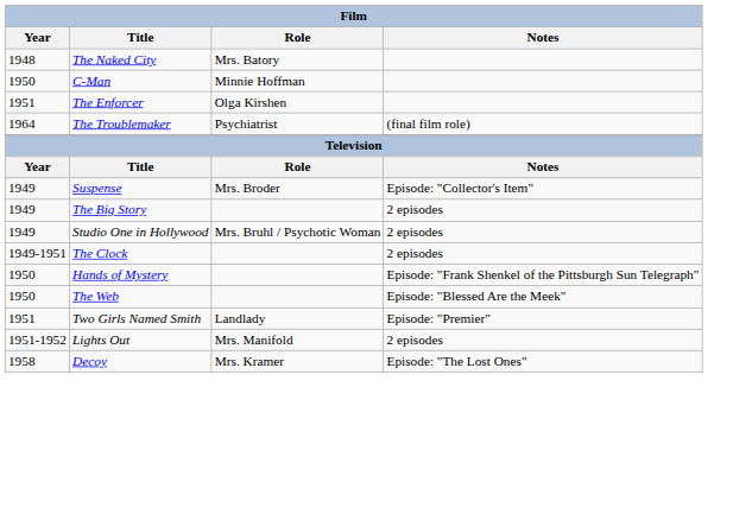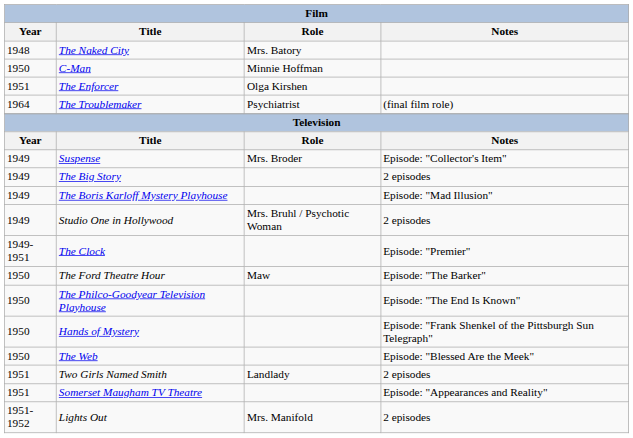+ row: 1949 | The Boris Karloff Mystery Playhouse | Episode: "Mad Illusion"
The Clock | Notes: 2 episodes -> Episode: "Premier"
+ row: 1950 | The Ford Theatre Hour | Maw | Episode: "The Barker"
+ row: 1950 | The Philco-Goodyear Television Playhouse | Episode: "The End Is Known"
Two Girls Named Smith | Notes: Episode: "Premier" -> 2 episodes
+ row: 1951 | Somerset Maugham TV Theatre | Episode: "Appearances and Reality"
- row: 1958 | Decoy | Mrs. Kramer | Episode: "The Lost Ones"
